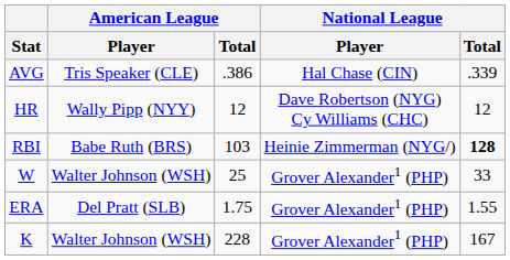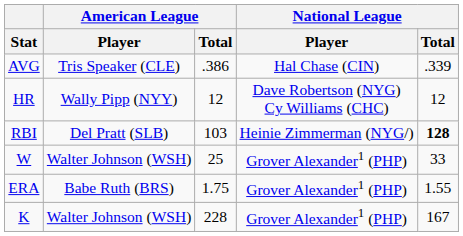RBI | American League / Player: Babe Ruth (BRS) -> Del Pratt (SLB)
ERA | American League / Player: Del Pratt (SLB) -> Babe Ruth (BRS)
